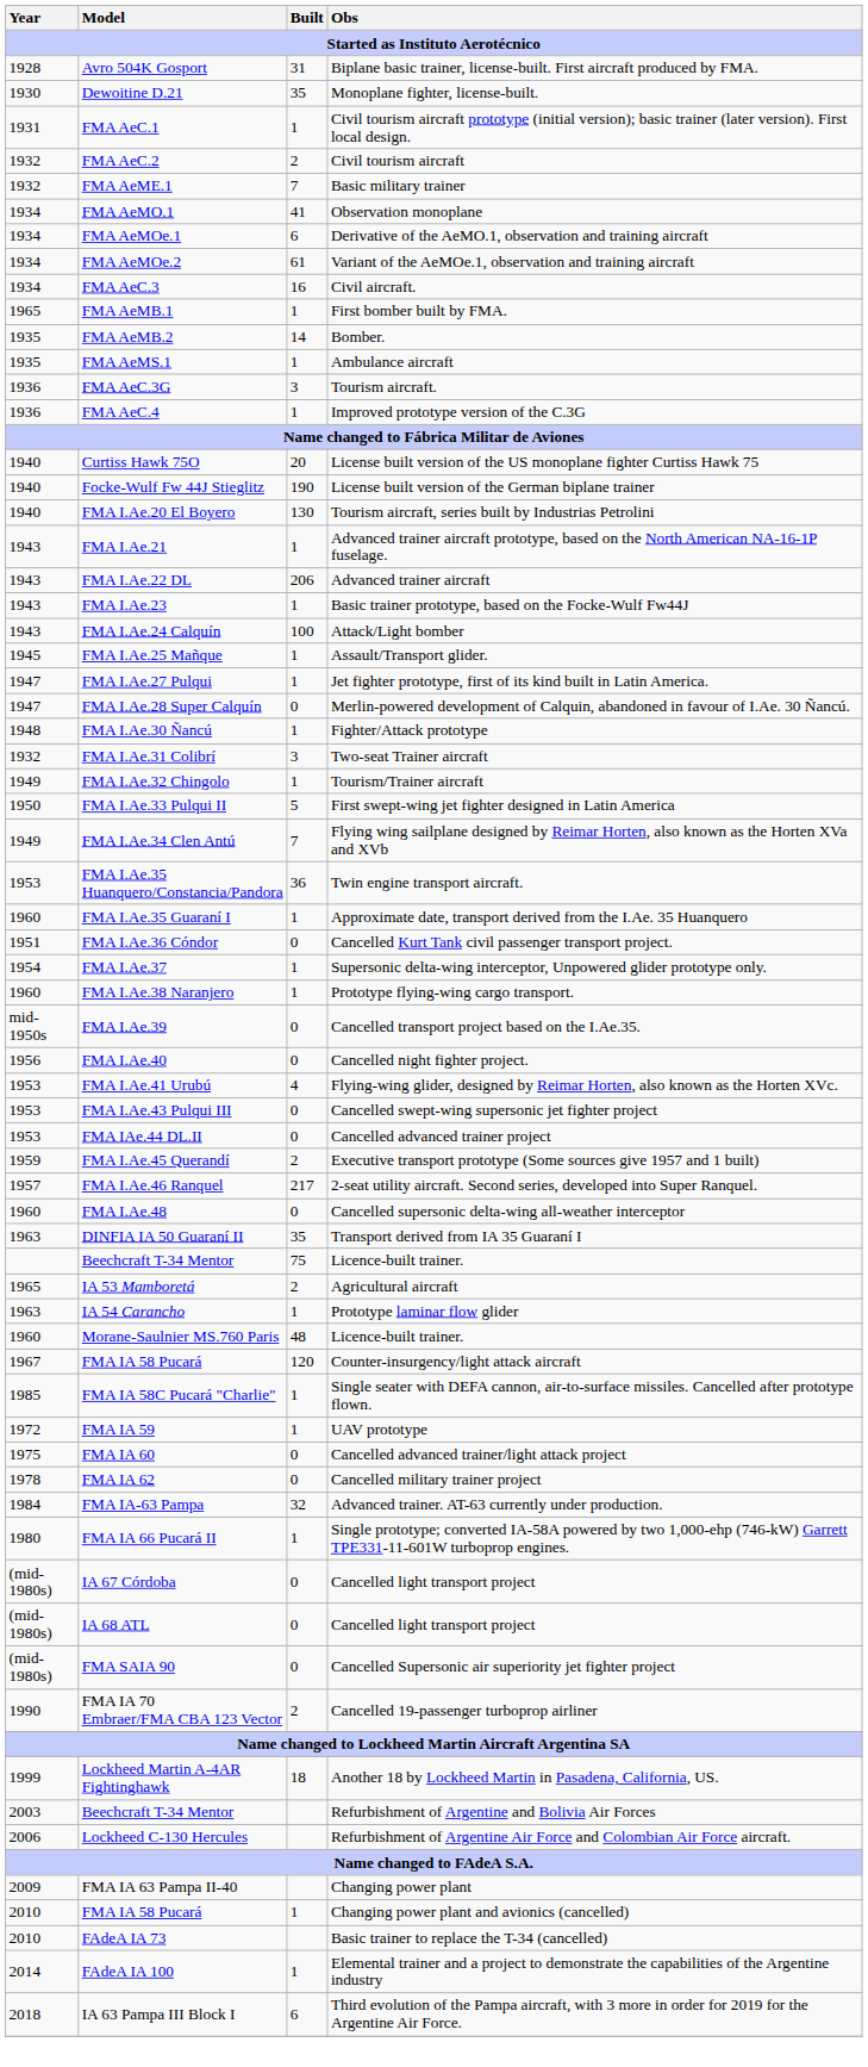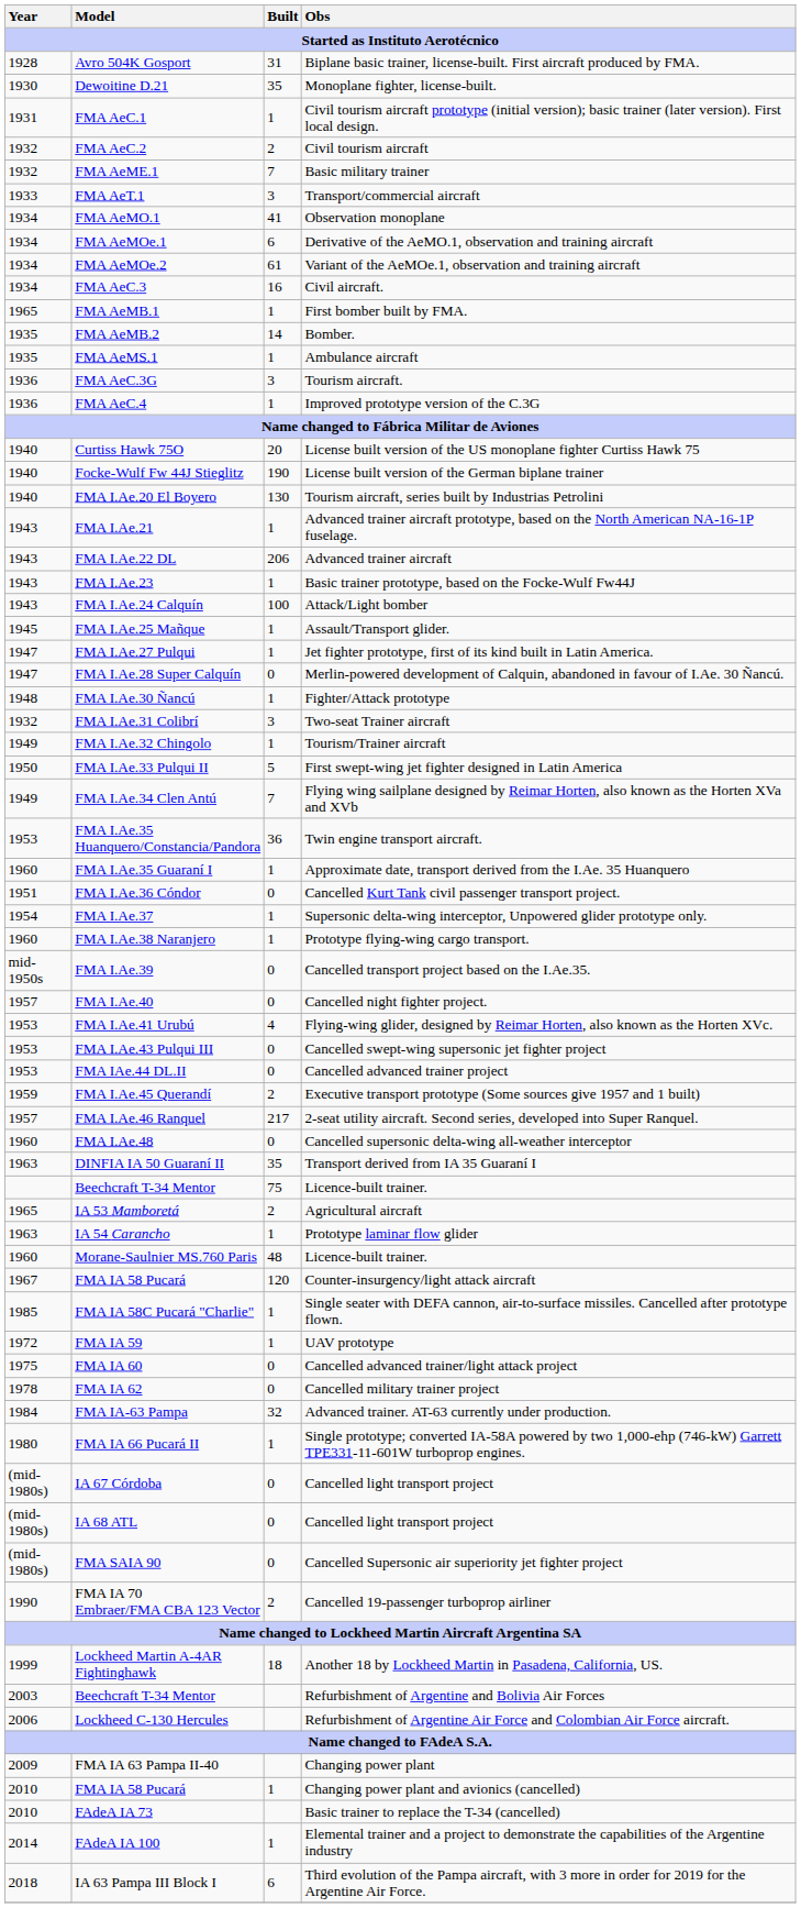+ row: 1933 | FMA AeT.1 | 3 | Transport/commercial aircraft
FMA I.Ae.40 | Year: 1956 -> 1957
